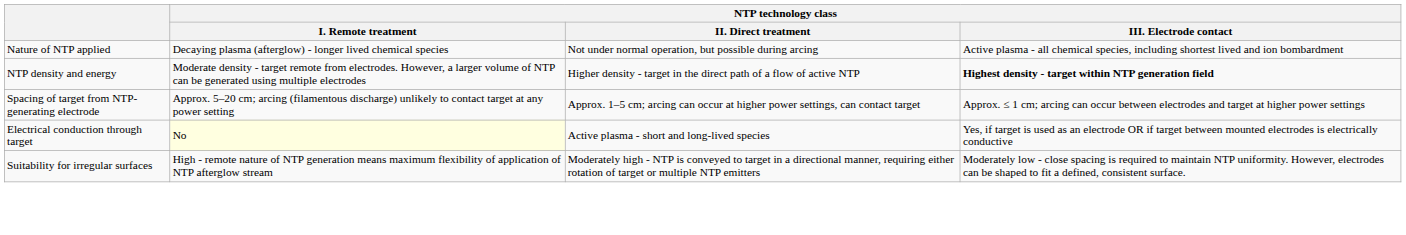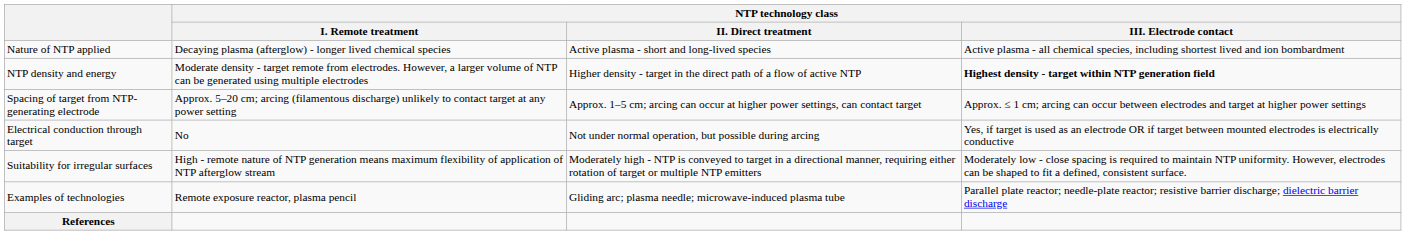Nature of NTP applied | NTP technology class / II. Direct treatment: Not under normal operation, but possible during arcing -> Active plasma - short and long-lived species
Electrical conduction through target | NTP technology class / I. Remote treatment: lightyellow background -> no background
Electrical conduction through target | NTP technology class / II. Direct treatment: Active plasma - short and long-lived species -> Not under normal operation, but possible during arcing
+ row: Examples of technologies | Remote exposure reactor, plasma pencil | Gliding arc; plasma needle; microwave-induced plasma tube | Parallel plate reactor; needle-plate reactor; resistive barrier discharge; dielectric barrier discharge
+ row: References
